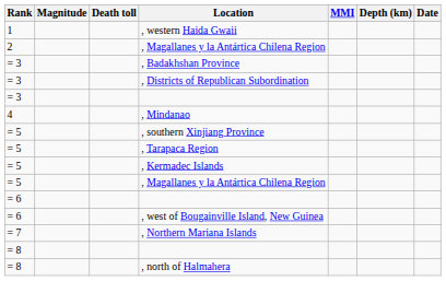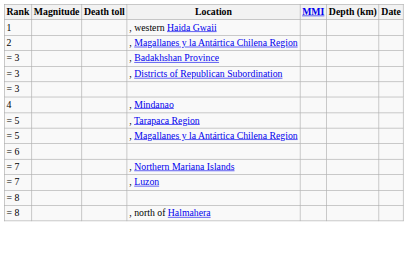- row: = 5 | , southern Xinjiang Province
- row: = 5 | , Kermadec Islands
- row: = 6 | , west of Bougainville Island, New Guinea
+ row: = 7 | , Luzon
